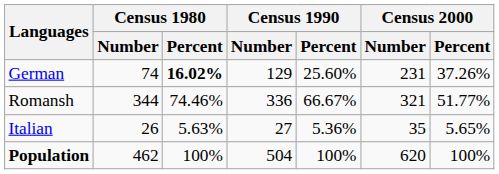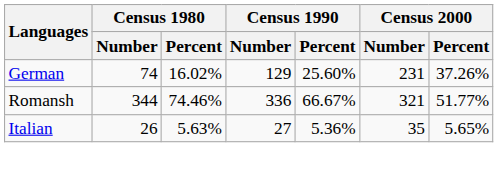German | Census 1980 / Percent: bold -> normal
- row: Population | 462 | 100% | 504 | 100% | 620 | 100%
